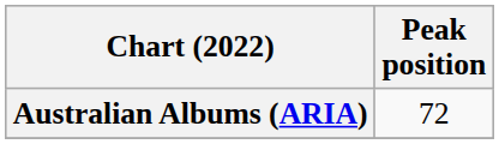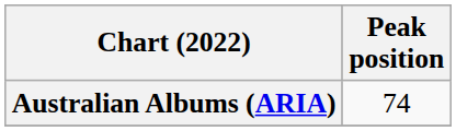Australian Albums (ARIA) | Peak position: 72 -> 74
